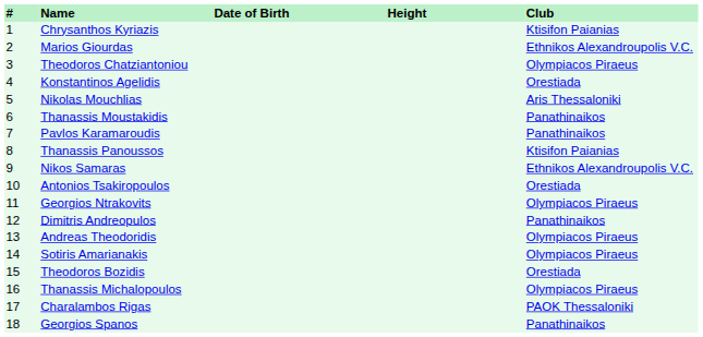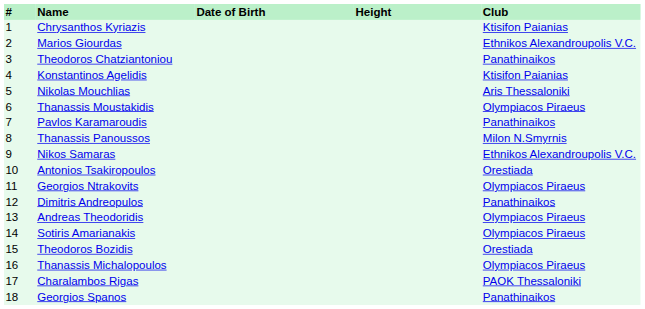Theodoros Chatziantoniou | Club: Olympiacos Piraeus -> Panathinaikos
Konstantinos Agelidis | Club: Orestiada -> Ktisifon Paianias
Thanassis Moustakidis | Club: Panathinaikos -> Olympiacos Piraeus
Thanassis Panoussos | Club: Ktisifon Paianias -> Milon N.Smyrnis
